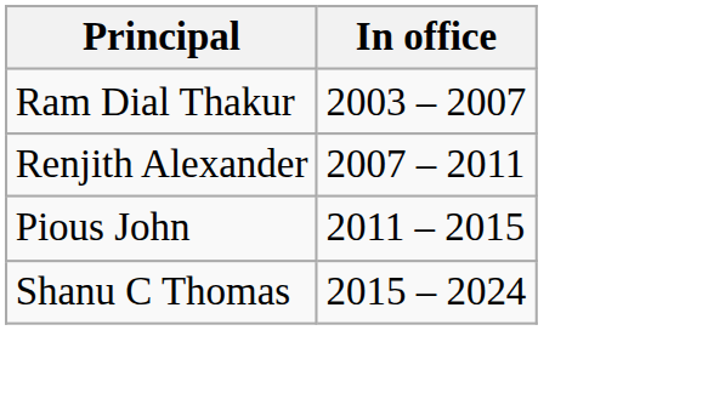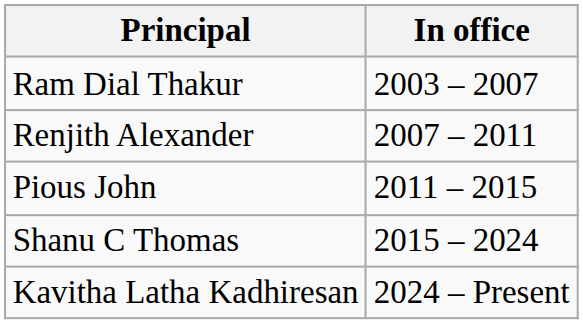+ row: Kavitha Latha Kadhiresan | 2024 – Present
